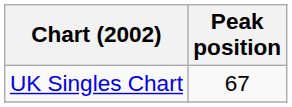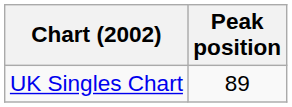UK Singles Chart | Peak position: 67 -> 89
